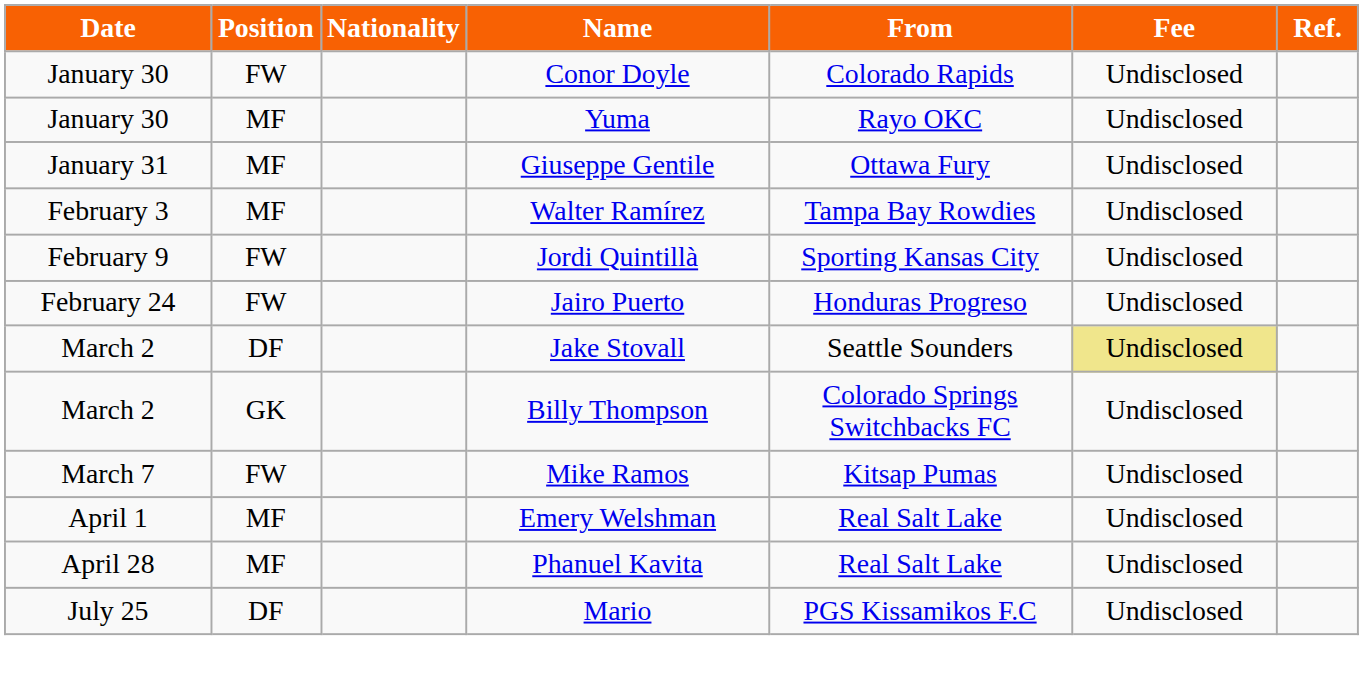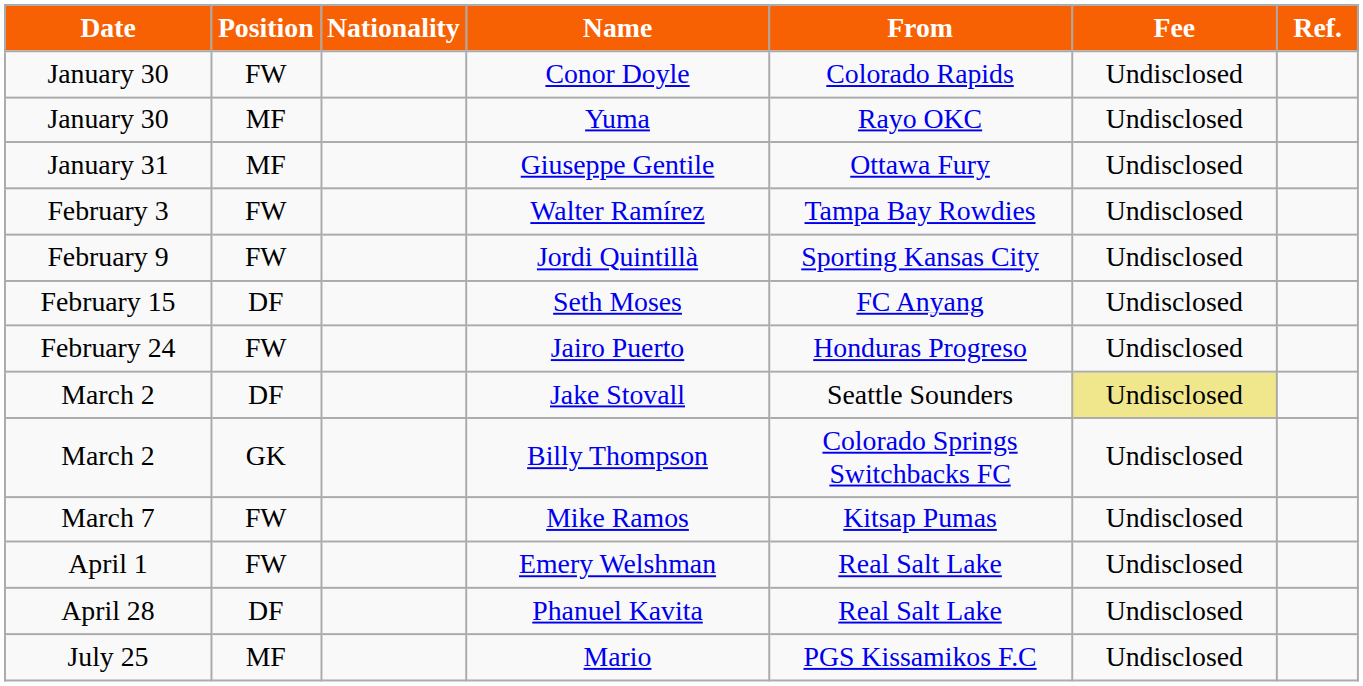Walter Ramírez | Position: MF -> FW
+ row: February 15 | DF | Seth Moses | FC Anyang | Undisclosed
Emery Welshman | Position: MF -> FW
Phanuel Kavita | Position: MF -> DF
Mario | Position: DF -> MF
